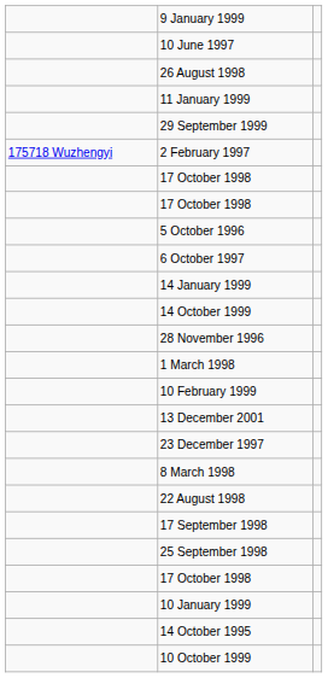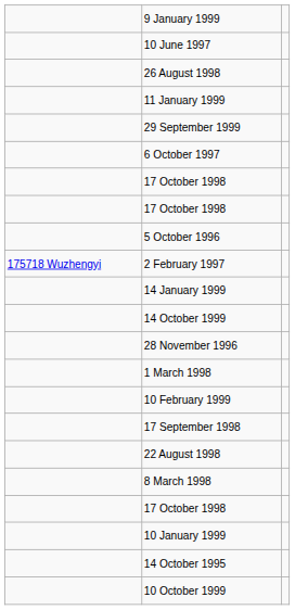rows swapped: 6 October 1997 <-> 2 February 1997
- row: 13 December 2001
- row: 23 December 1997
rows swapped: 8 March 1998 <-> 17 September 1998
- row: 25 September 1998
